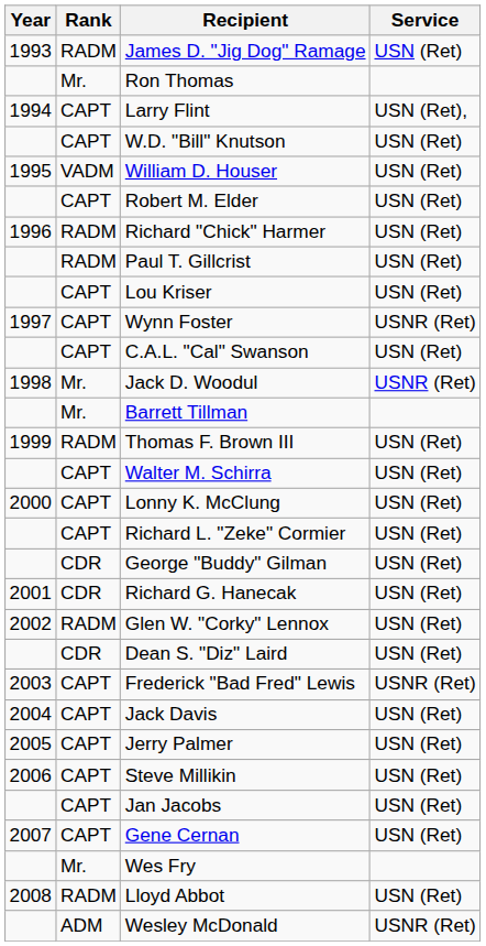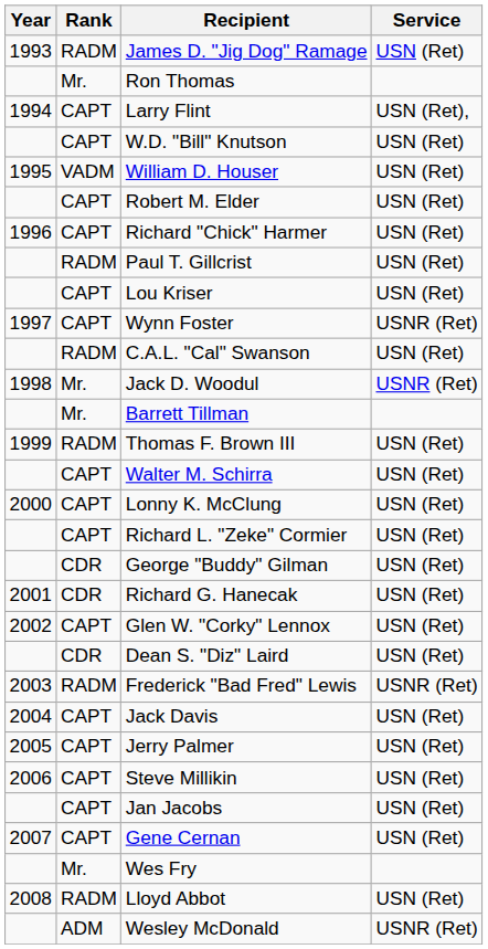Richard "Chick" Harmer | Rank: RADM -> CAPT
C.A.L. "Cal" Swanson | Rank: CAPT -> RADM
Glen W. "Corky" Lennox | Rank: RADM -> CAPT
Frederick "Bad Fred" Lewis | Rank: CAPT -> RADM
